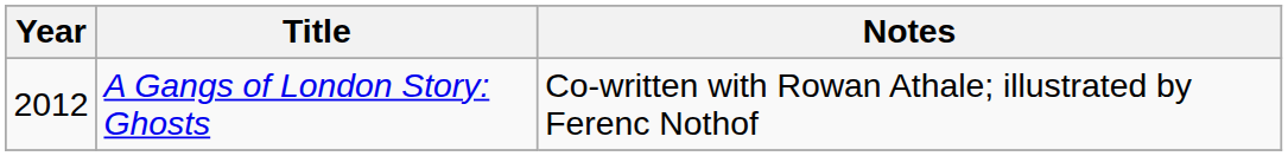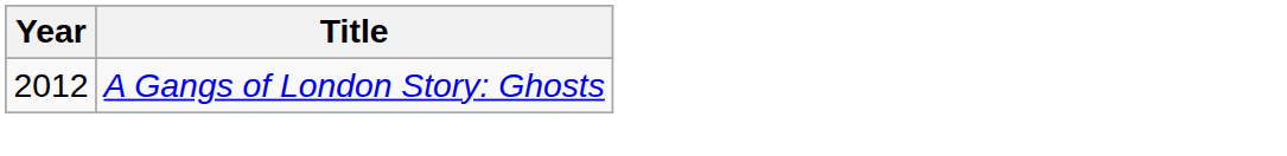- column: Notes | Co-written with Rowan Athale; illustrated by Ferenc Nothof
